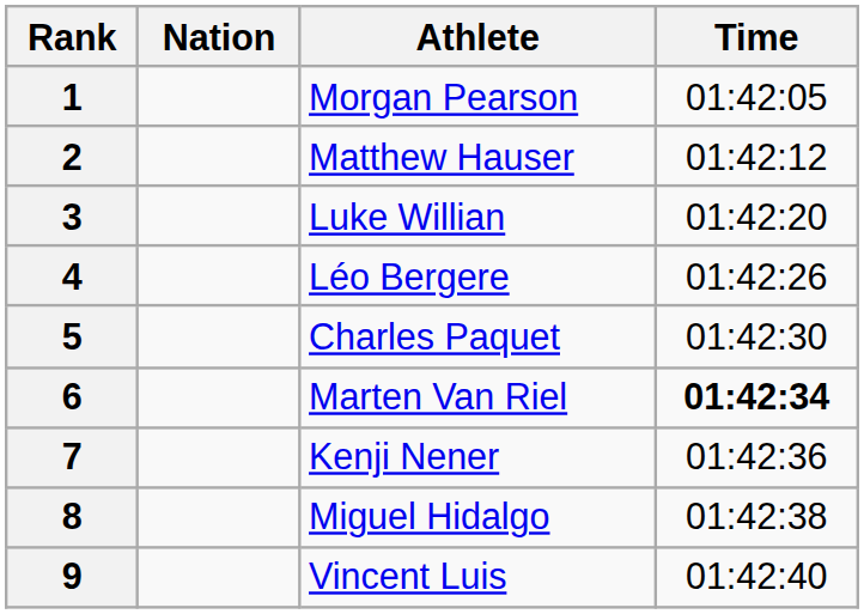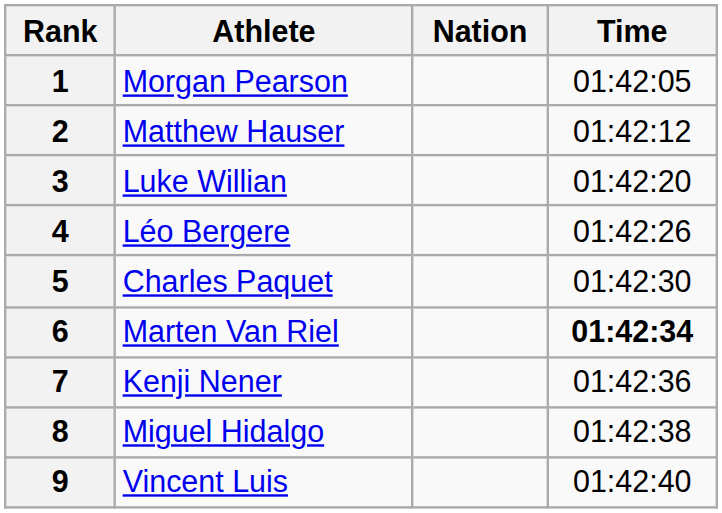columns swapped: Athlete <-> Nation
